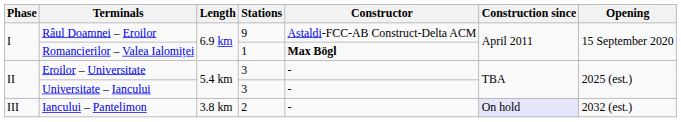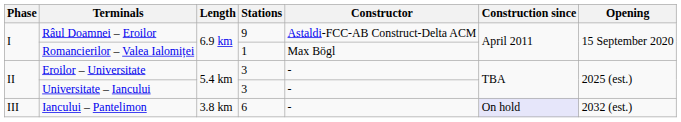Romancierilor – Valea Ialomiței | Constructor: bold -> normal
Iancului – Pantelimon | Stations: 2 -> 6
